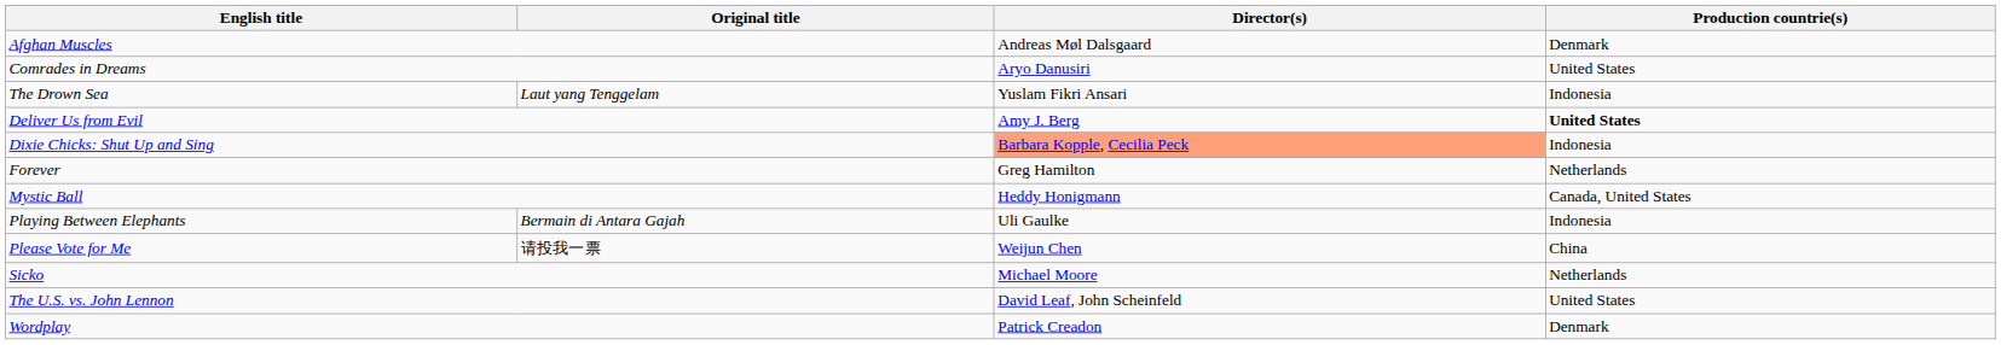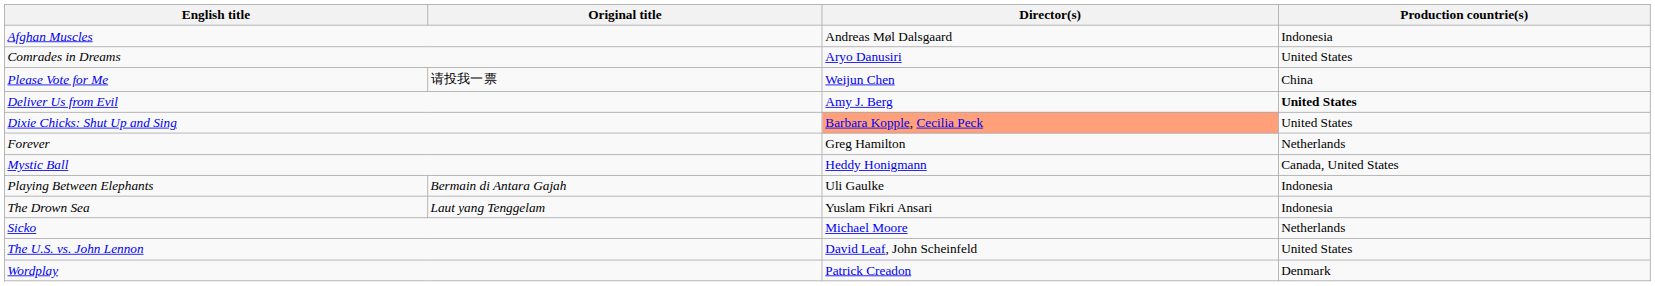Afghan Muscles | Production countrie(s): Denmark -> Indonesia
rows swapped: The Drown Sea <-> Please Vote for Me
Dixie Chicks: Shut Up and Sing | Production countrie(s): Indonesia -> United States
